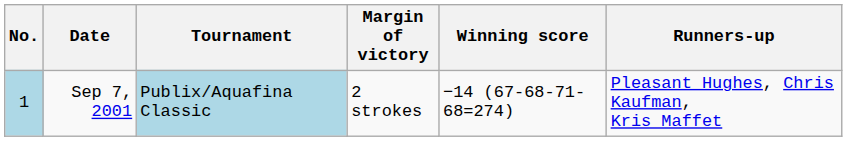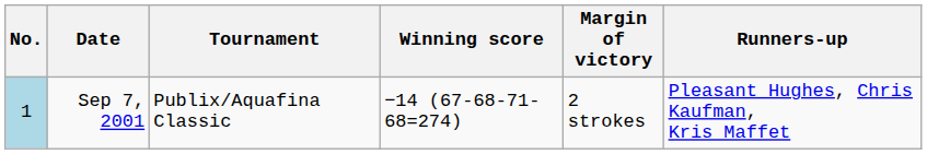columns swapped: Winning score <-> Margin of victory
Sep 7, 2001 | Tournament: lightblue background -> no background
